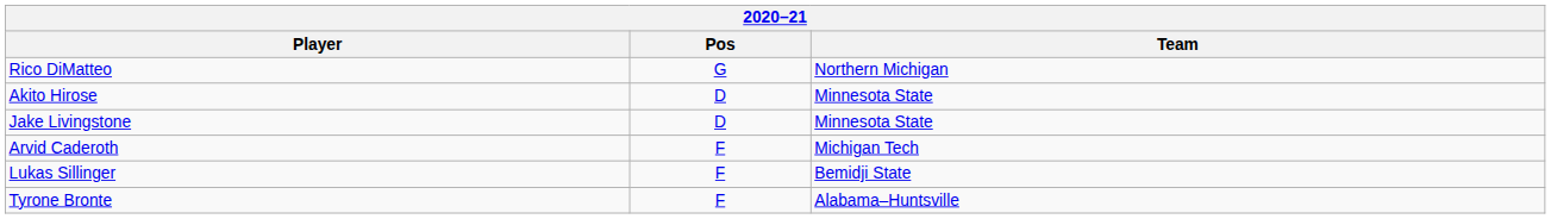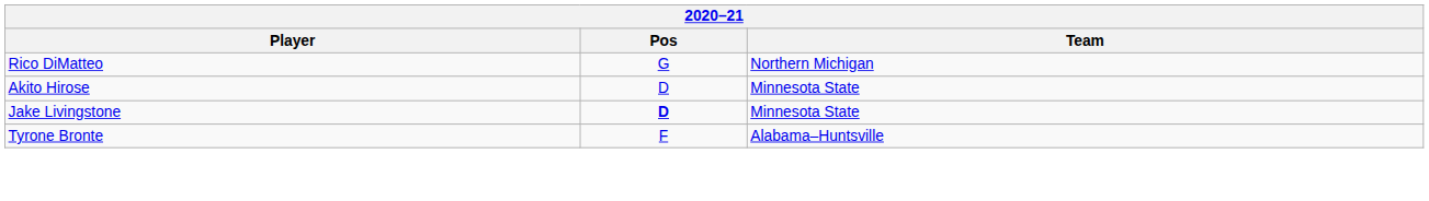Jake Livingstone | Pos: normal -> bold
- row: Arvid Caderoth | F | Michigan Tech
- row: Lukas Sillinger | F | Bemidji State
